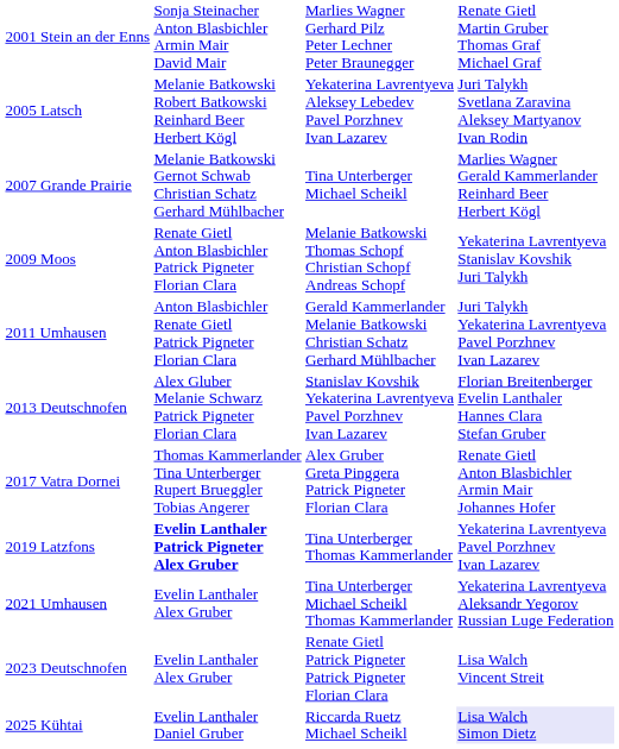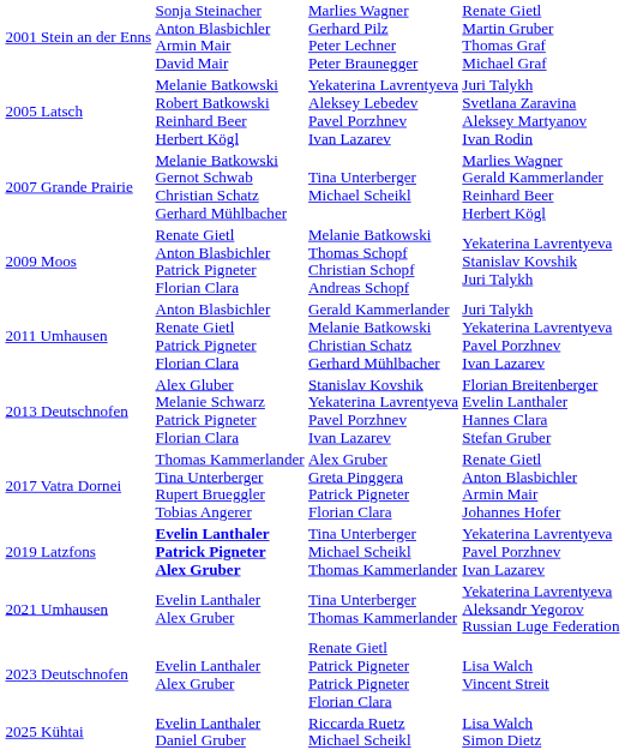2019 Latzfons | column 3: Tina Unterberger Thomas Kammerlander -> Tina Unterberger Michael Scheikl Thomas Kammerlander
2021 Umhausen | column 3: Tina Unterberger Michael Scheikl Thomas Kammerlander -> Tina Unterberger Thomas Kammerlander
2025 Kühtai | column 4: lavender background -> no background
